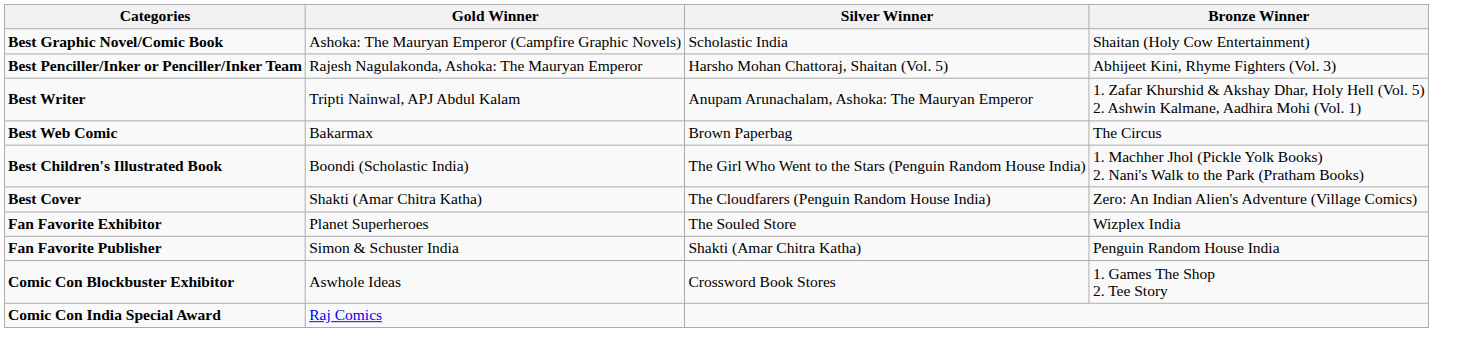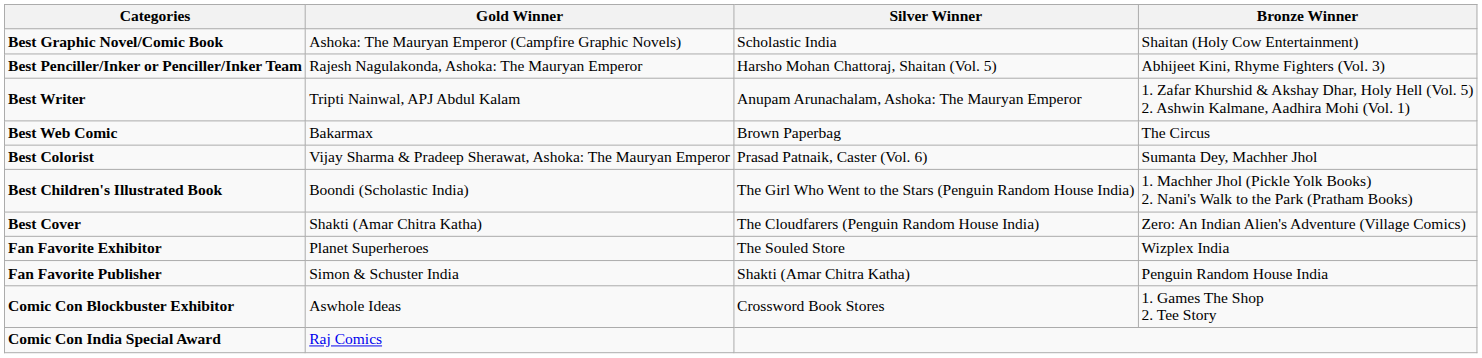+ row: Best Colorist | Vijay Sharma & Pradeep Sherawat, Ashoka: The Mauryan Emperor | Prasad Patnaik, Caster (Vol. 6) | Sumanta Dey, Machher Jhol
